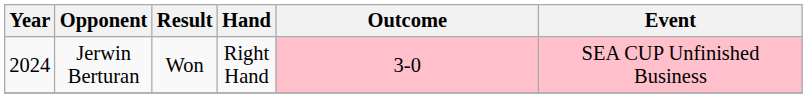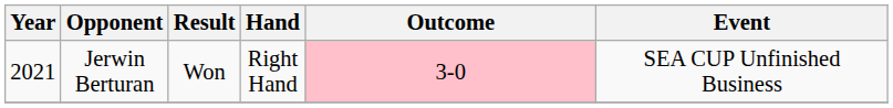Jerwin Berturan | Year: 2024 -> 2021
Jerwin Berturan | Event: pink background -> no background
